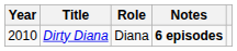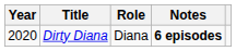Dirty Diana | Year: 2010 -> 2020
